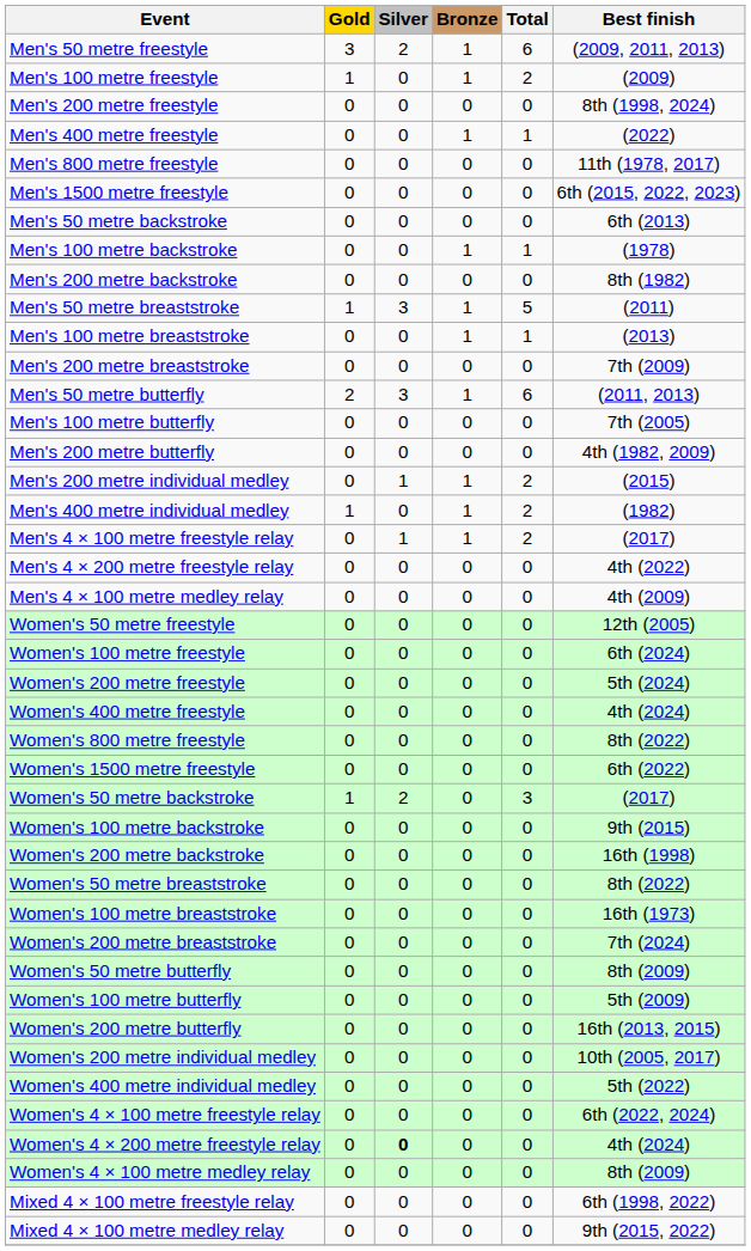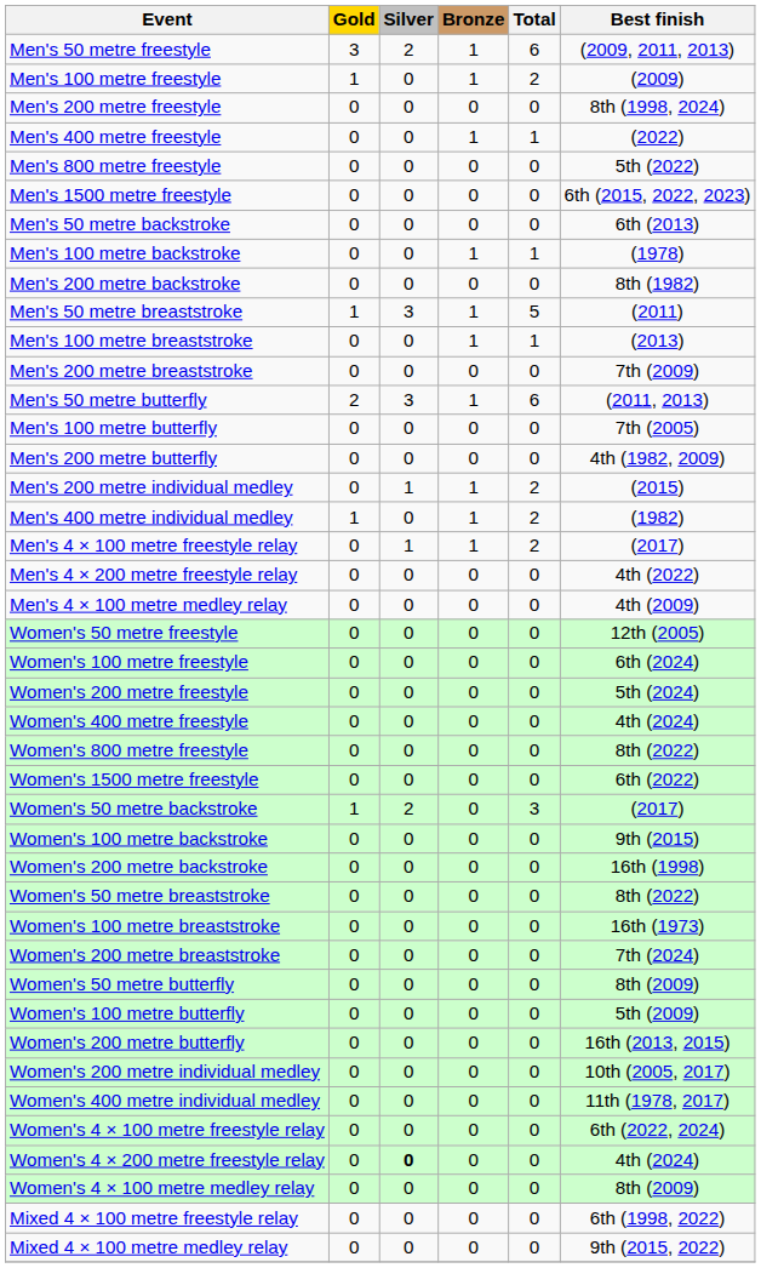Men's 800 metre freestyle | Best finish: 11th (1978, 2017) -> 5th (2022)
Women's 400 metre individual medley | Best finish: 5th (2022) -> 11th (1978, 2017)
